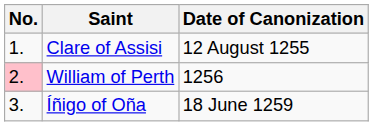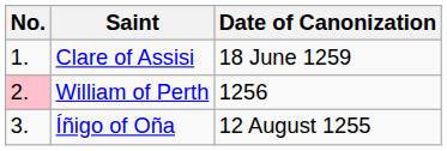Clare of Assisi | Date of Canonization: 12 August 1255 -> 18 June 1259
Íñigo of Oña | Date of Canonization: 18 June 1259 -> 12 August 1255
